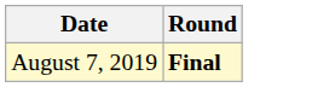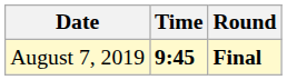+ column: Time | 9:45
